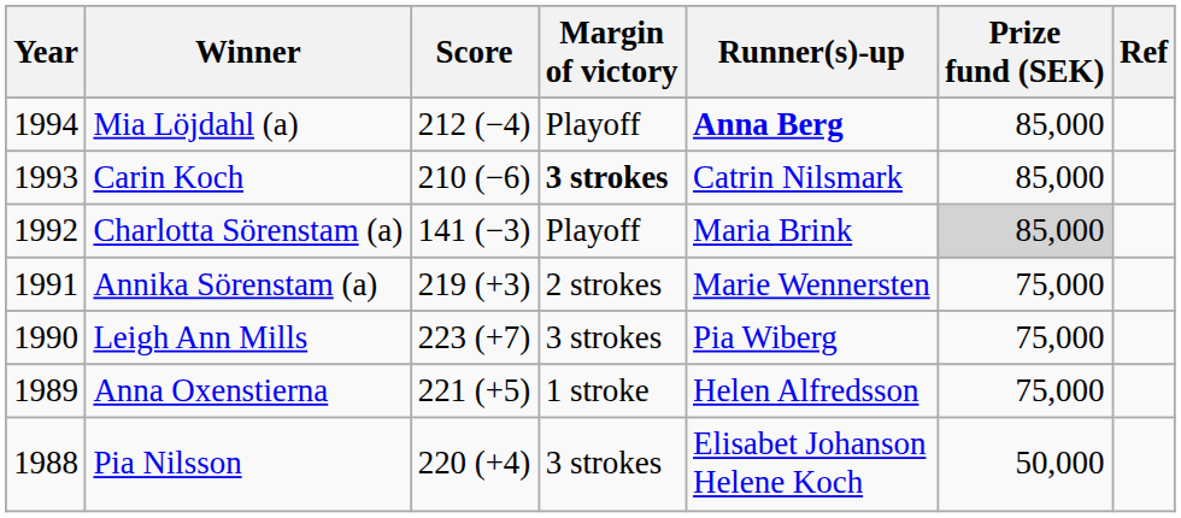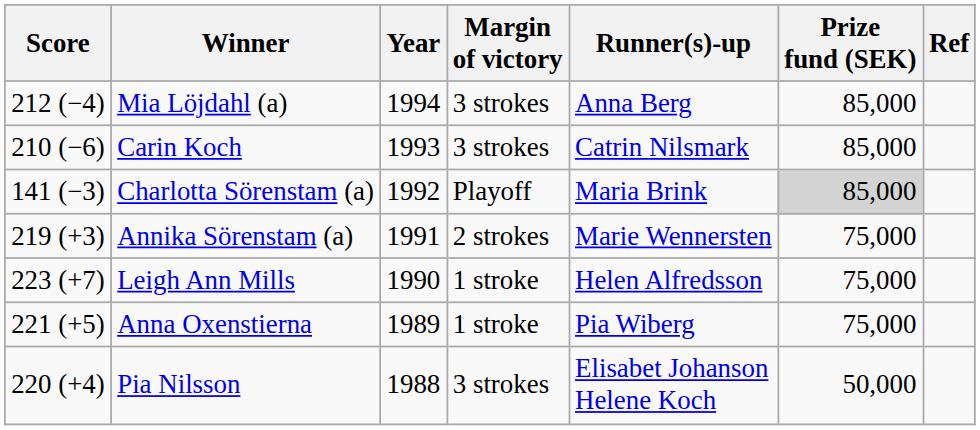columns swapped: Year <-> Score
Mia Löjdahl (a) | Margin of victory: Playoff -> 3 strokes
Mia Löjdahl (a) | Runner(s)-up: bold -> normal
Carin Koch | Margin of victory: bold -> normal
Leigh Ann Mills | Margin of victory: 3 strokes -> 1 stroke
Leigh Ann Mills | Runner(s)-up: Pia Wiberg -> Helen Alfredsson
Anna Oxenstierna | Runner(s)-up: Helen Alfredsson -> Pia Wiberg
